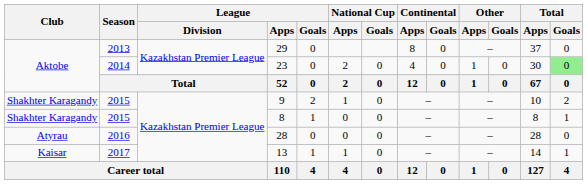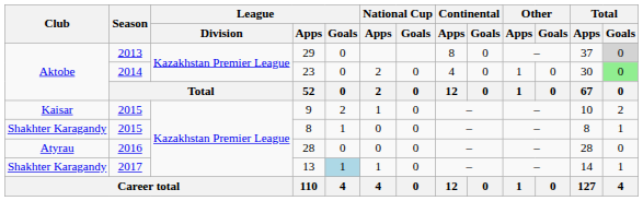29 | Total / Goals: no background -> lightgrey background
9 | Club: Shakhter Karagandy -> Kaisar
13 | Club: Kaisar -> Shakhter Karagandy
13 | League / Goals: no background -> lightblue background
